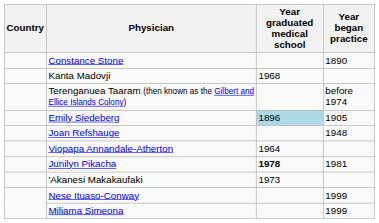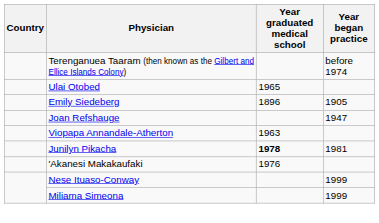- row: Constance Stone | 1890
- row: Kanta Madovji | 1968
+ row: Ulai Otobed | 1965
Emily Siedeberg | Year graduated medical school: lightblue background -> no background
Joan Refshauge | Year began practice: 1948 -> 1947
Viopapa Annandale-Atherton | Year graduated medical school: 1964 -> 1963
'Akanesi Makakaufaki | Year graduated medical school: 1973 -> 1976
